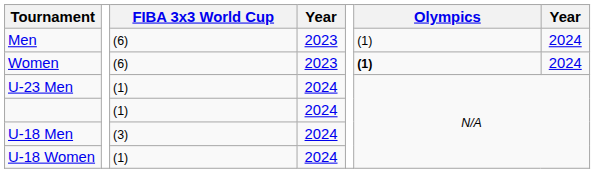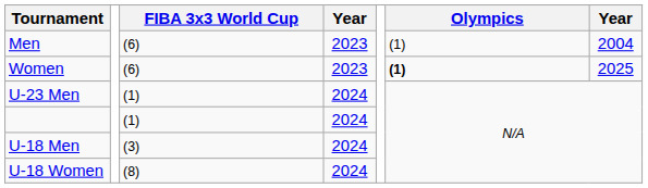Men | column 7: 2024 -> 2004
Women | column 7: 2024 -> 2025
U-18 Women | FIBA 3x3 World Cup: (1) -> (8)
